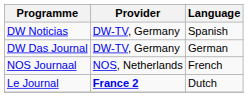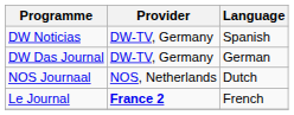NOS Journaal | Language: French -> Dutch
Le Journal | Language: Dutch -> French
